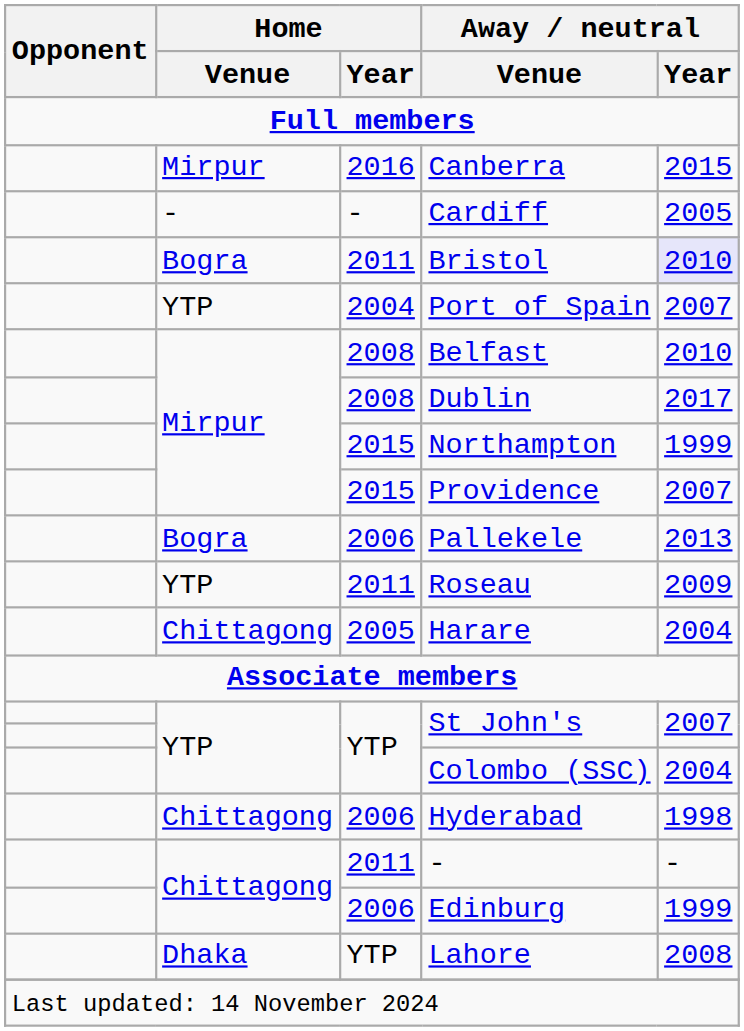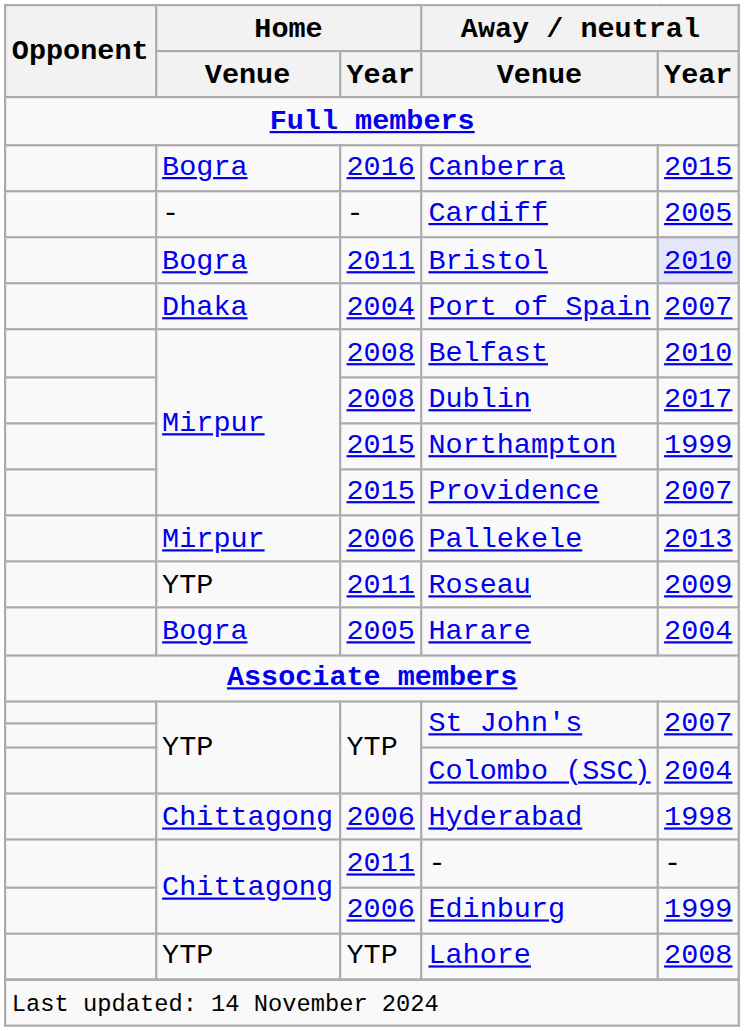Canberra | Home / Venue: Mirpur -> Bogra
Port of Spain | Home / Venue: YTP -> Dhaka
Pallekele | Home / Venue: Bogra -> Mirpur
Harare | Home / Venue: Chittagong -> Bogra
Lahore | Home / Venue: Dhaka -> YTP
